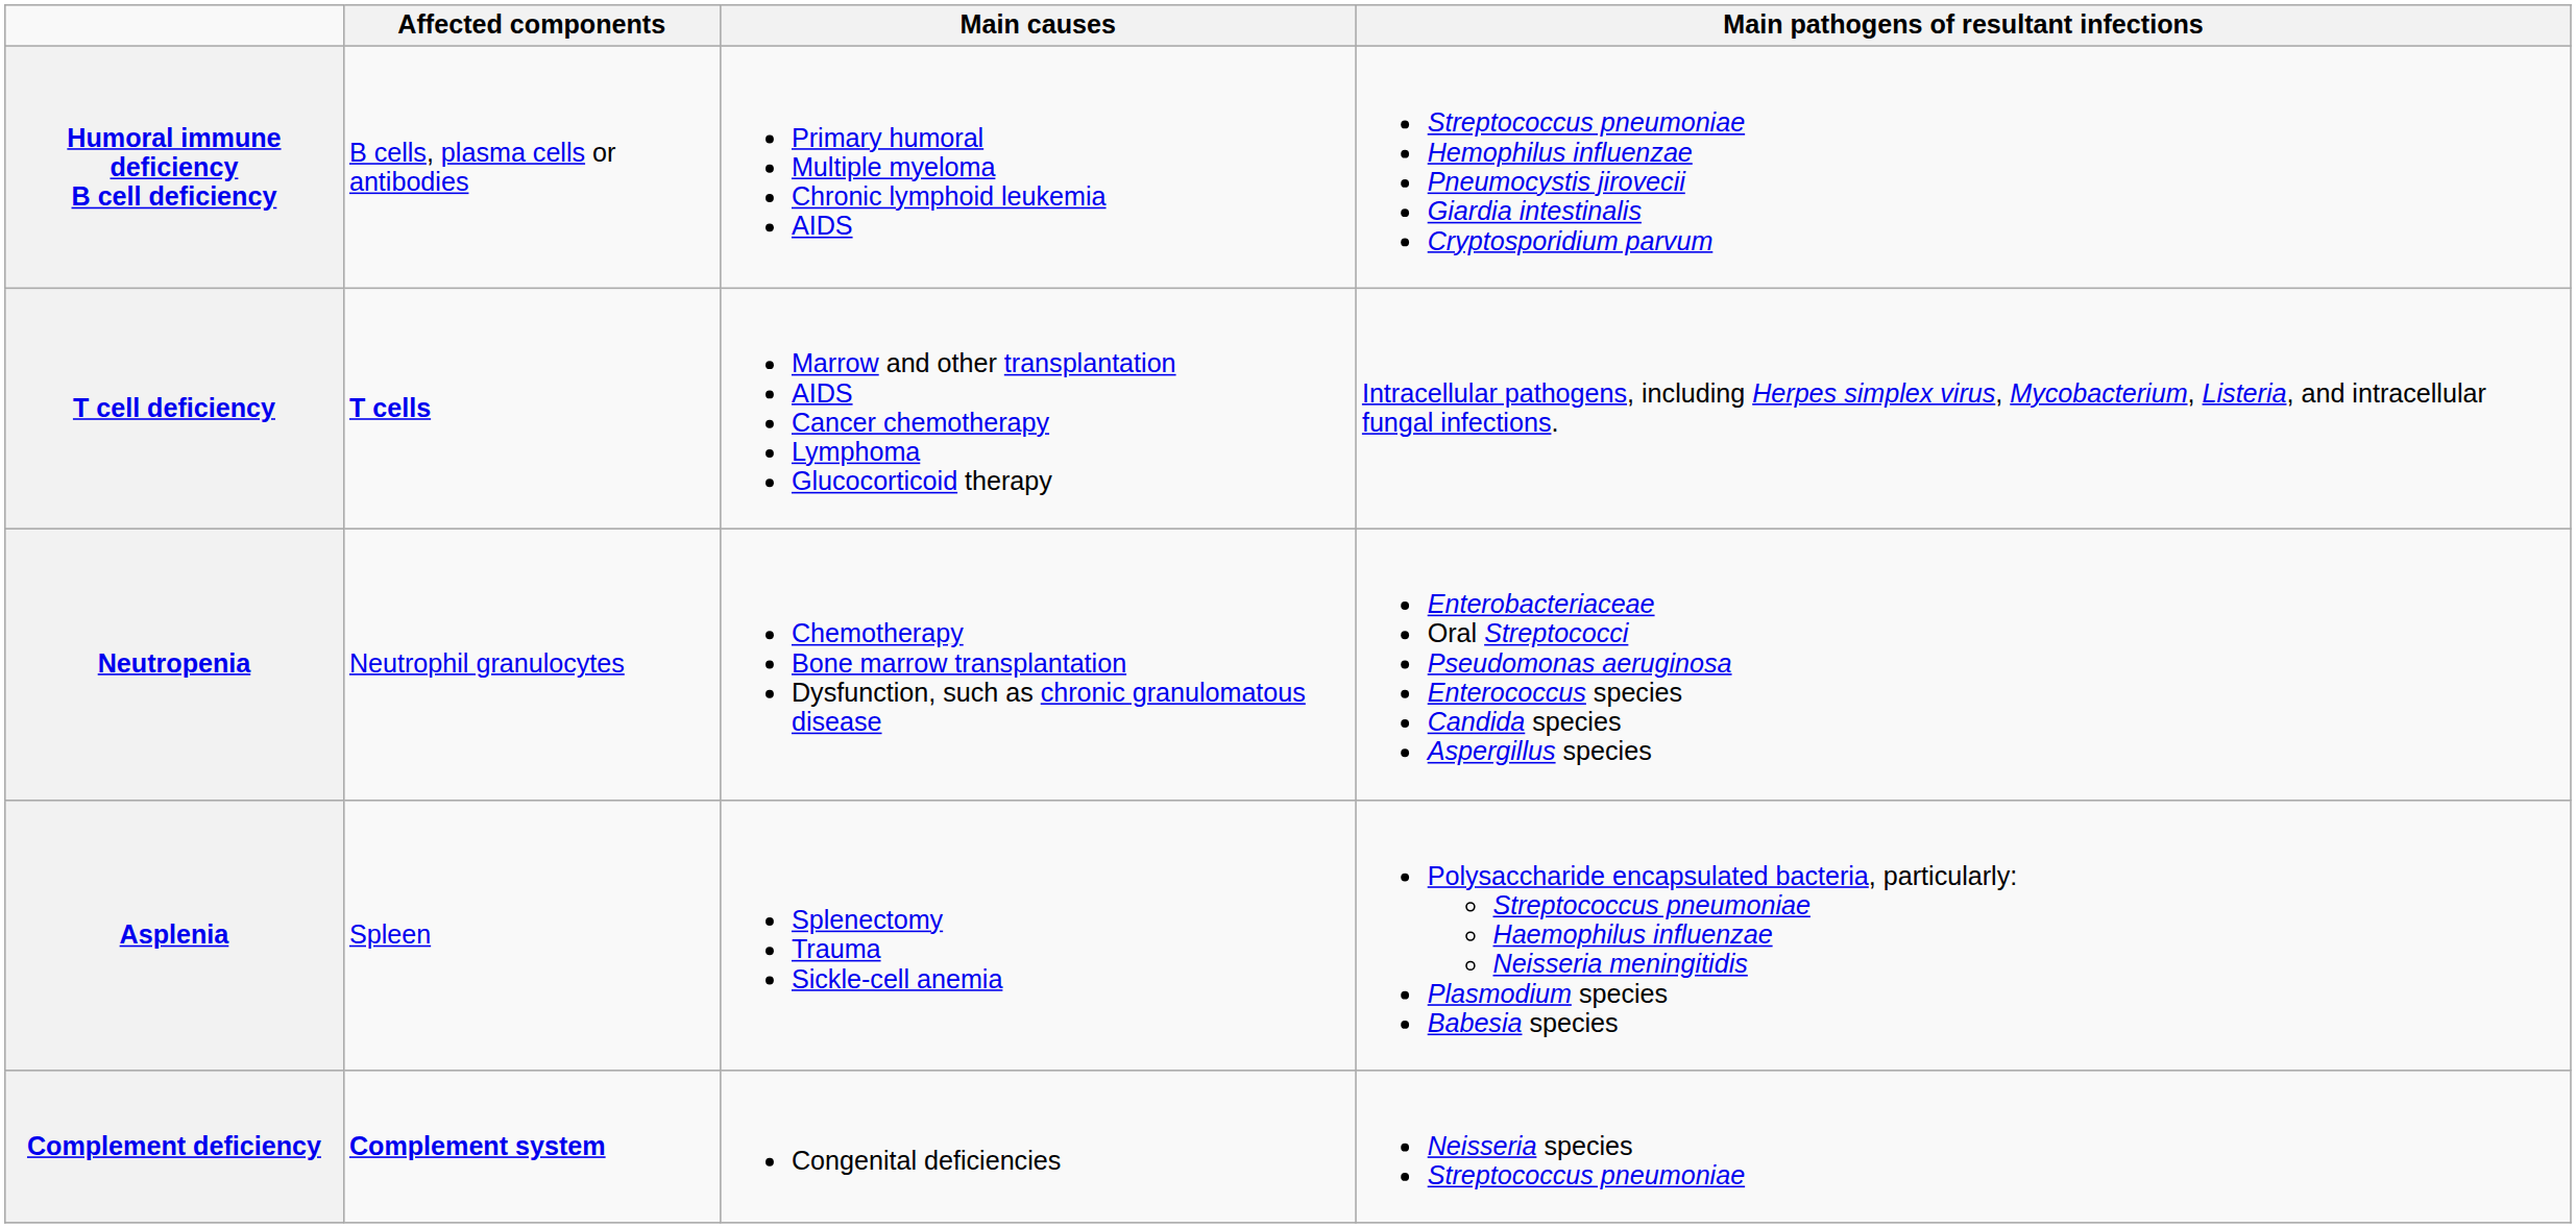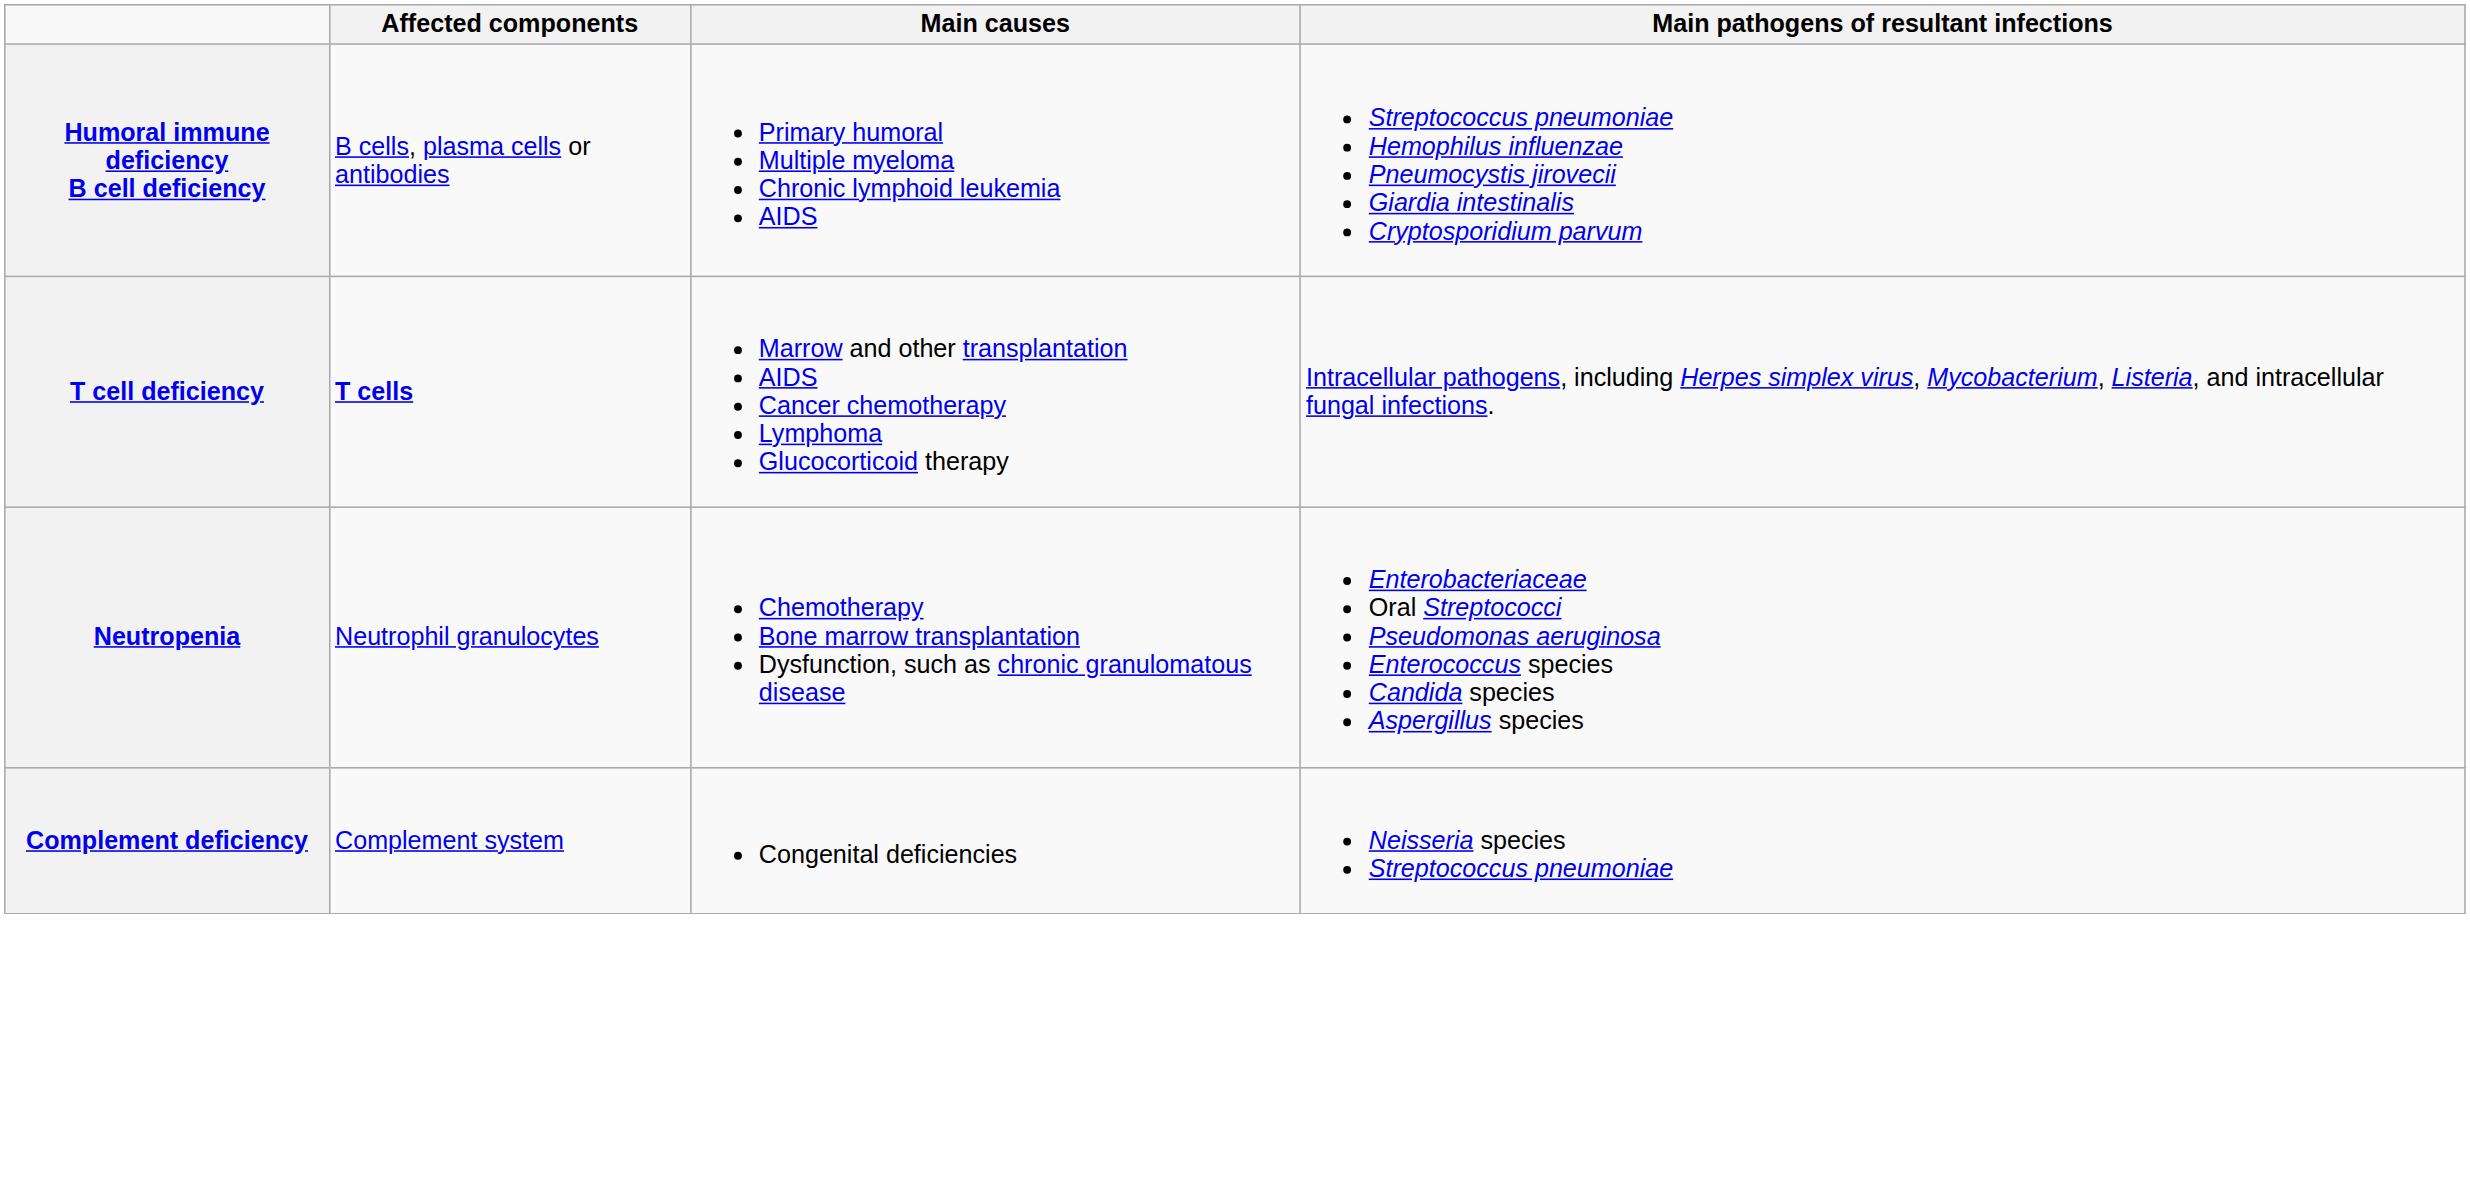- row: Asplenia | Spleen | Splenectomy Trauma Sickle-cell anemia | Polysaccharide encapsulated bacteria, particularly: Streptococcus pneumoniae Haemophilus influenzae Neisseria meningitidis Plasmodium species Babesia species
Complement deficiency | Affected components: bold -> normal
